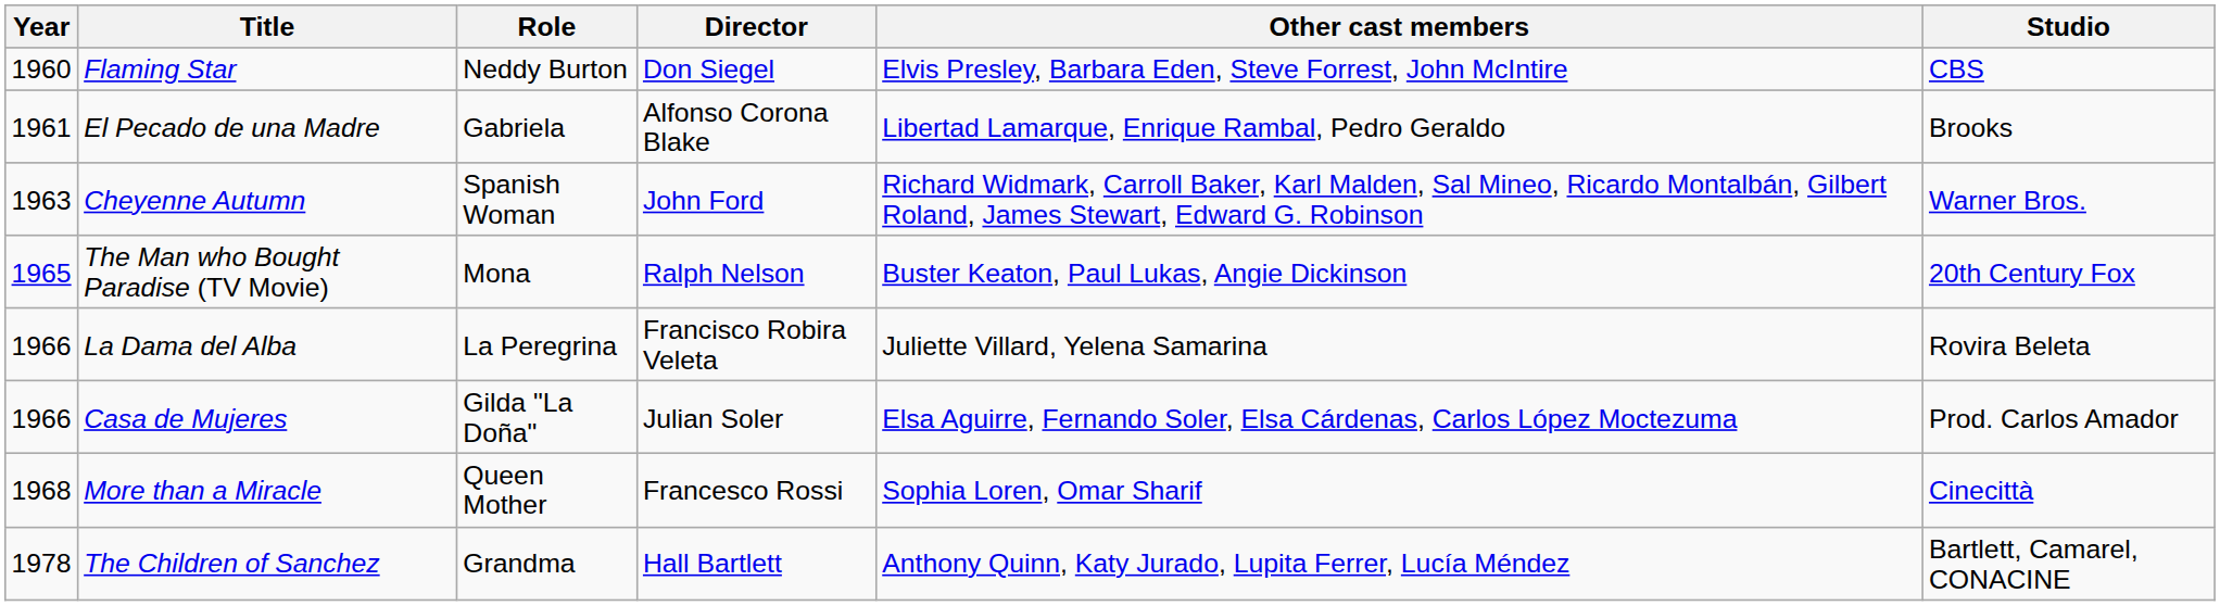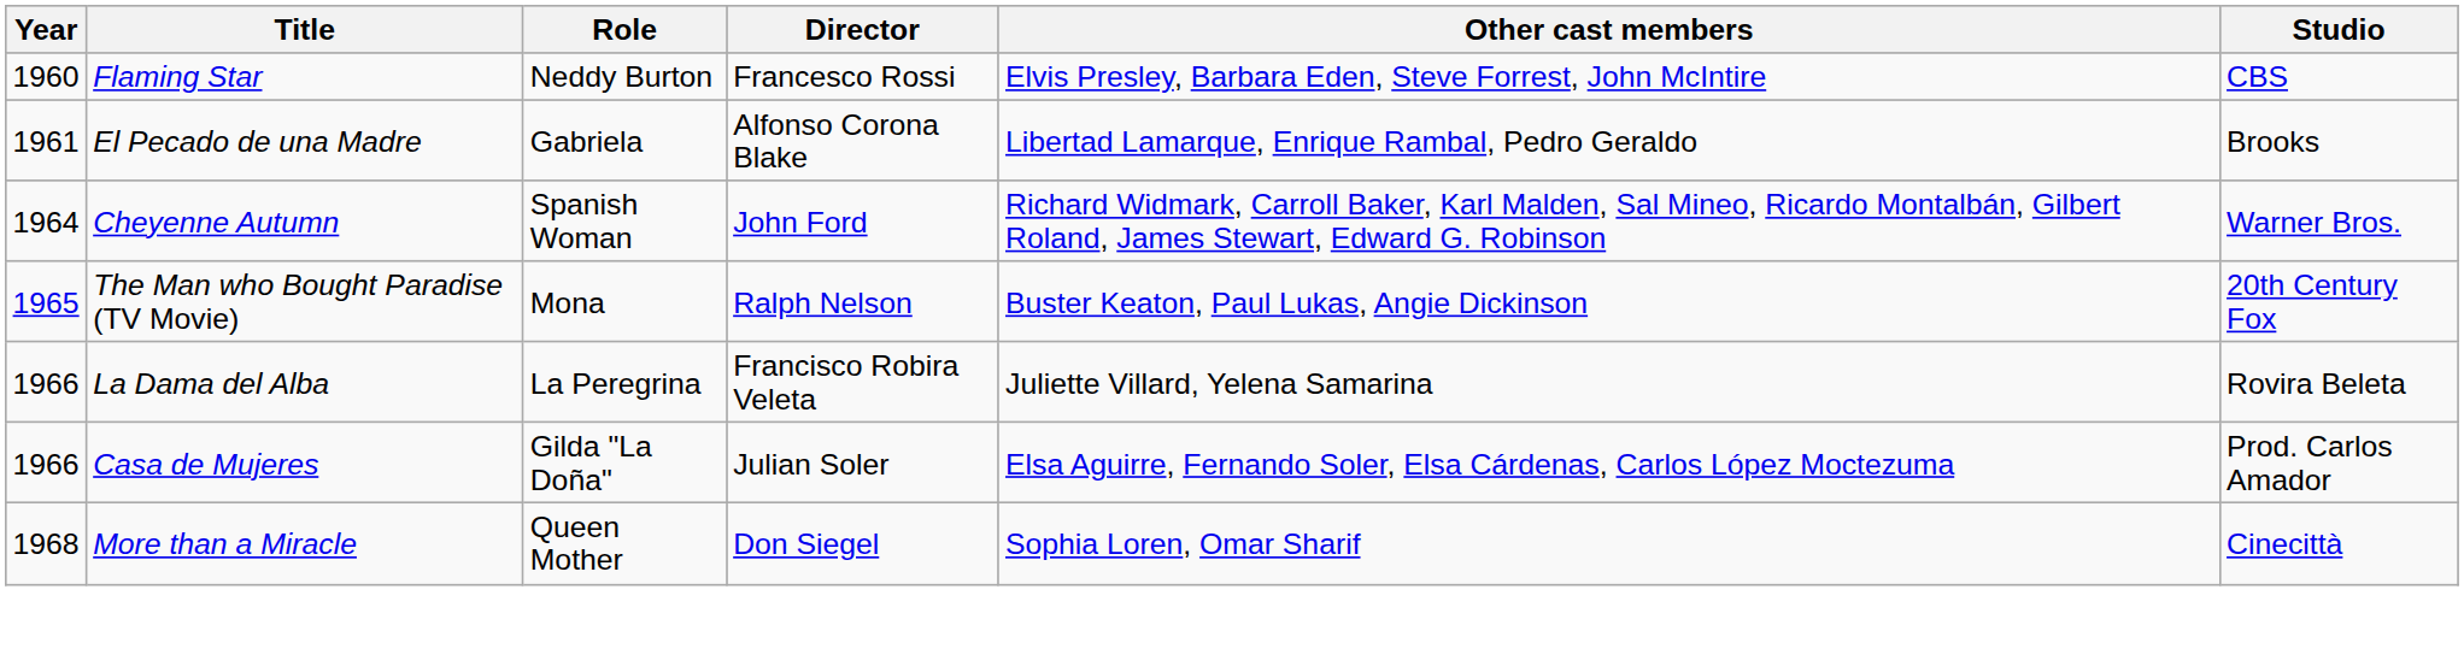Flaming Star | Director: Don Siegel -> Francesco Rossi
Cheyenne Autumn | Year: 1963 -> 1964
More than a Miracle | Director: Francesco Rossi -> Don Siegel
- row: 1978 | The Children of Sanchez | Grandma | Hall Bartlett | Anthony Quinn, Katy Jurado, Lupita Ferrer, Lucía Méndez | Bartlett, Camarel, CONACINE
